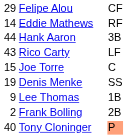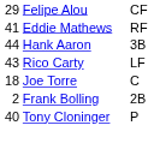Eddie Mathews | column 1: 14 -> 41
Joe Torre | column 1: 15 -> 18
- row: 19 | Denis Menke | SS
- row: 9 | Lee Thomas | 1B
Tony Cloninger | column 3: lightsalmon background -> no background
